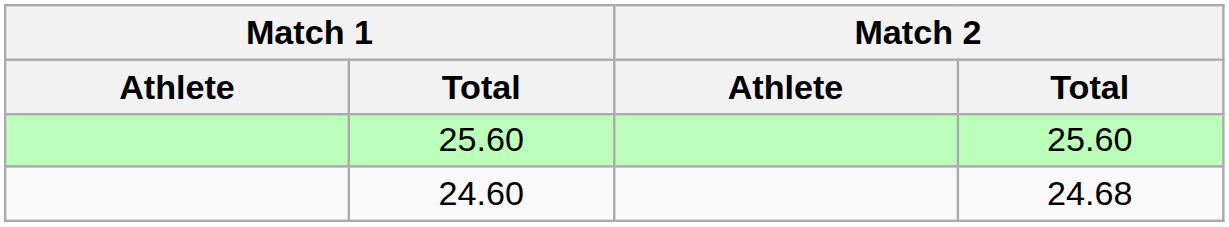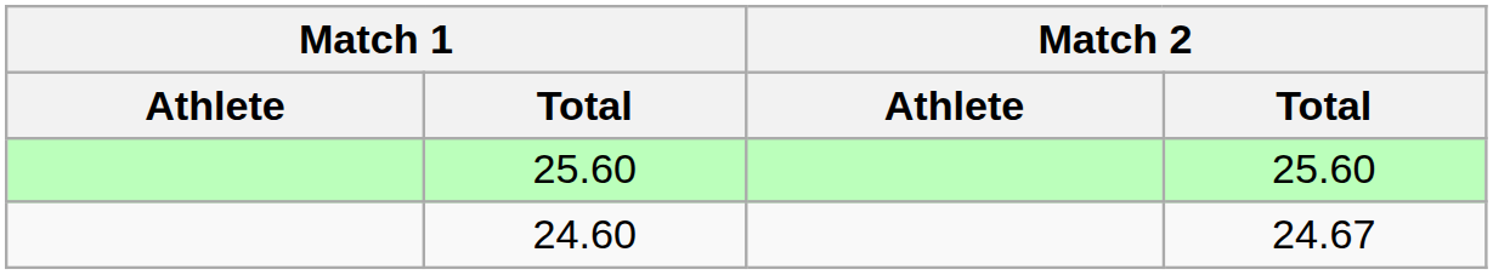24.60 | Match 2 / Total: 24.68 -> 24.67
